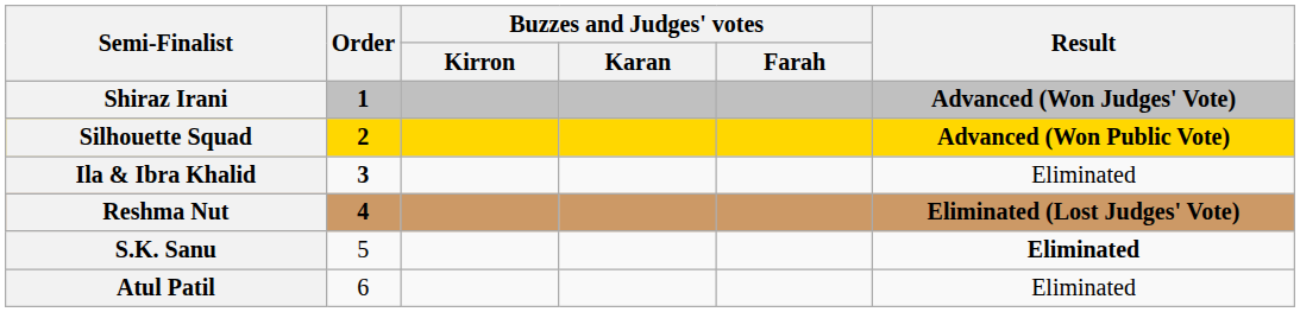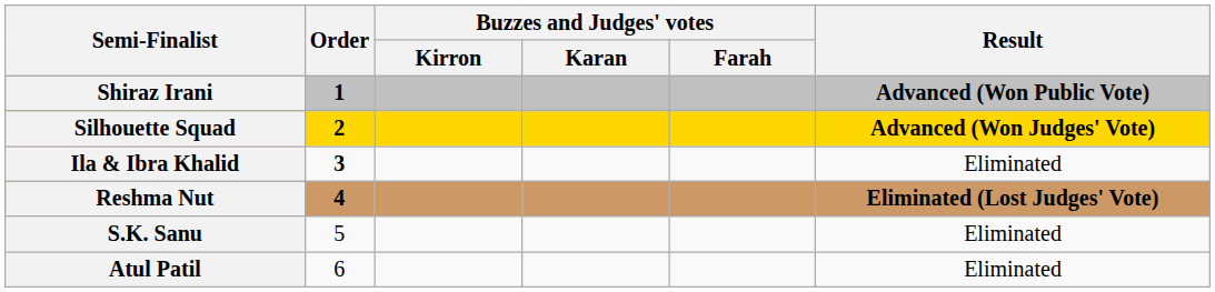Shiraz Irani | Result: Advanced (Won Judges' Vote) -> Advanced (Won Public Vote)
Silhouette Squad | Result: Advanced (Won Public Vote) -> Advanced (Won Judges' Vote)
S.K. Sanu | Result: bold -> normal
